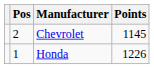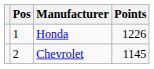rows swapped: Honda <-> Chevrolet
